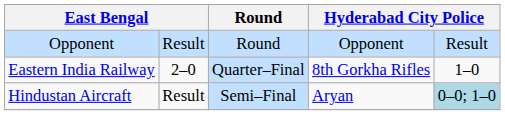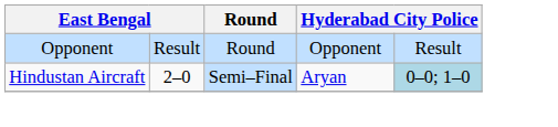- row: Eastern India Railway | 2–0 | Quarter–Final | 8th Gorkha Rifles | 1–0
Hindustan Aircraft | column 2: Result -> 2–0
